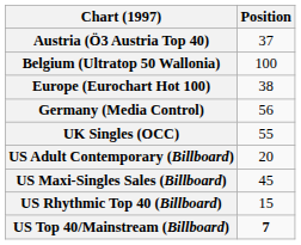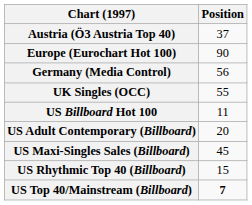- row: Belgium (Ultratop 50 Wallonia) | 100
Europe (Eurochart Hot 100) | Position: 38 -> 90
+ row: US Billboard Hot 100 | 11
